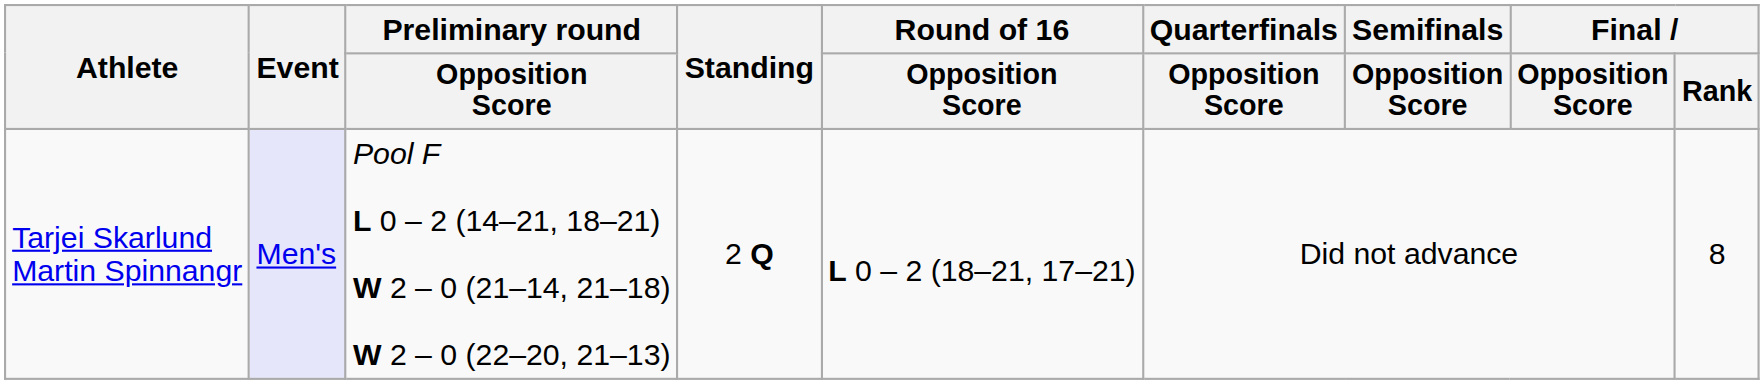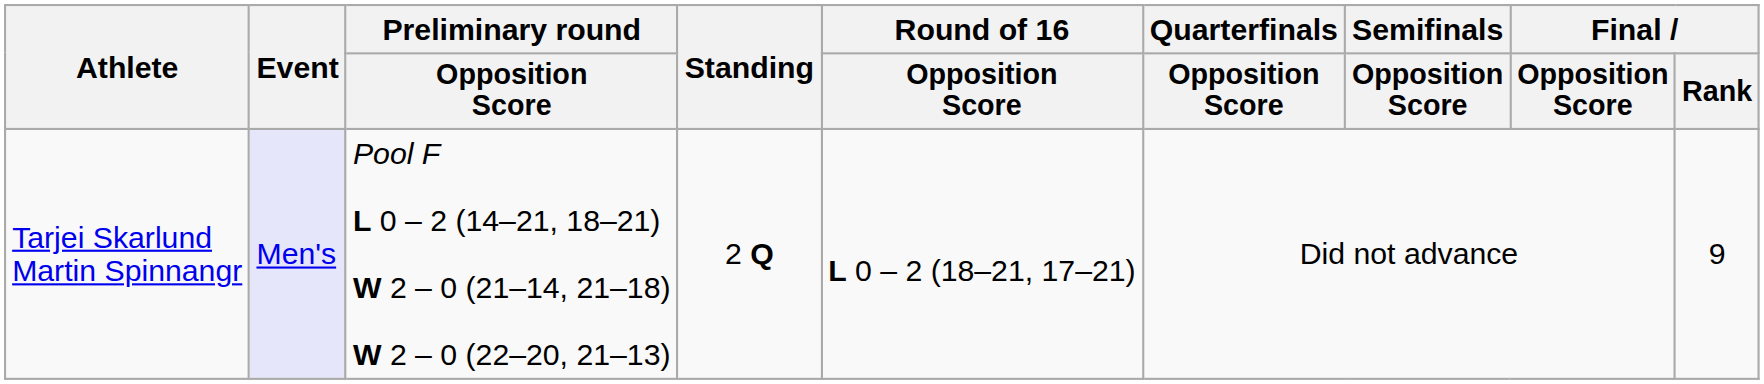Tarjei Skarlund Martin Spinnangr | Final / Rank: 8 -> 9
